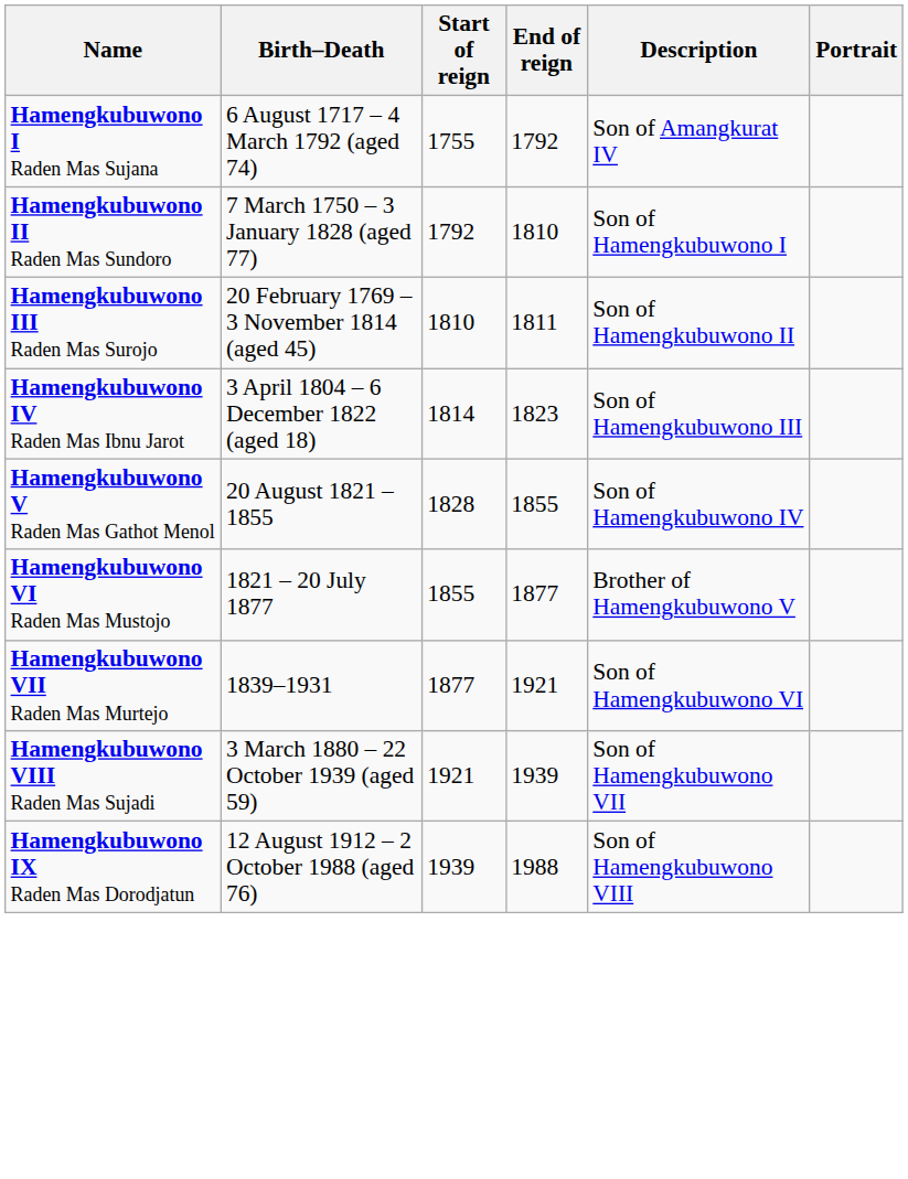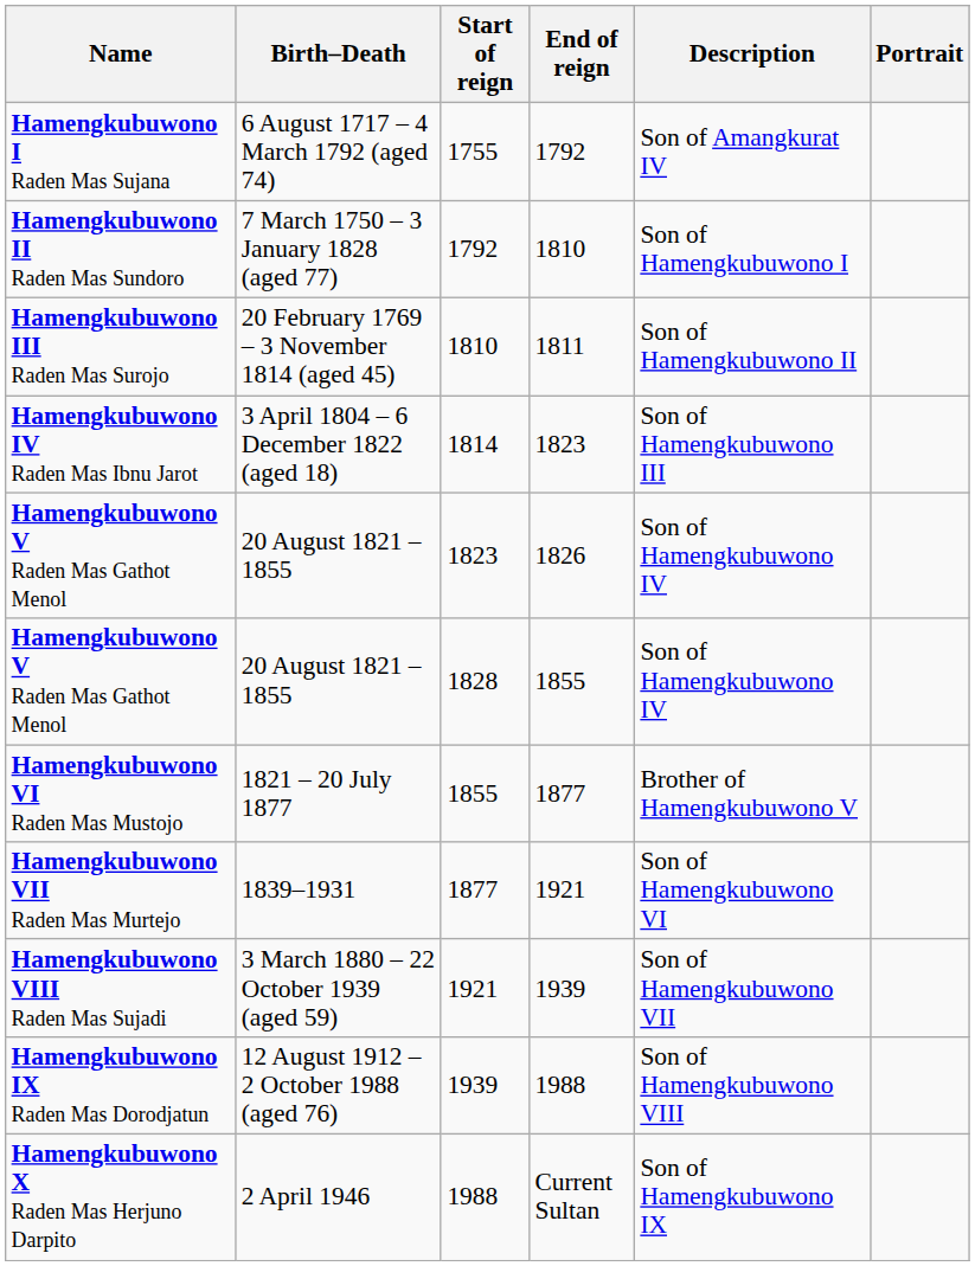+ row: Hamengkubuwono V Raden Mas Gathot Menol | 20 August 1821 – 1855 | 1823 | 1826 | Son of Hamengkubuwono IV
+ row: Hamengkubuwono X Raden Mas Herjuno Darpito | 2 April 1946 | 1988 | Current Sultan | Son of Hamengkubuwono IX
